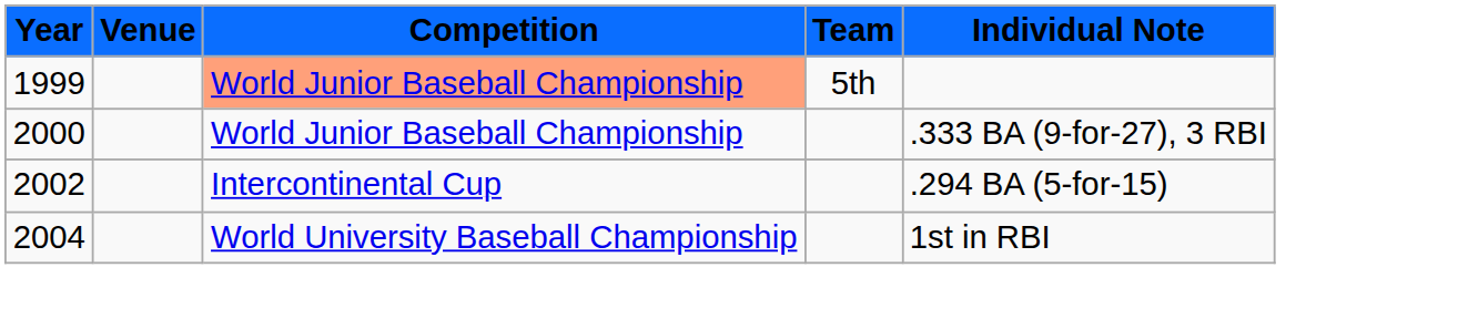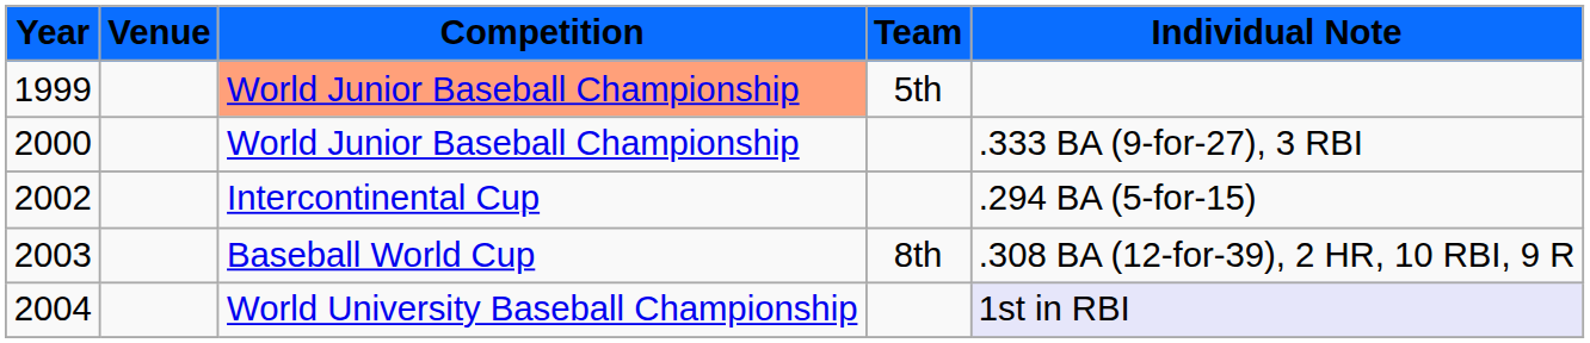+ row: 2003 | Baseball World Cup | 8th | .308 BA (12-for-39), 2 HR, 10 RBI, 9 R
2004 | Individual Note: no background -> lavender background
